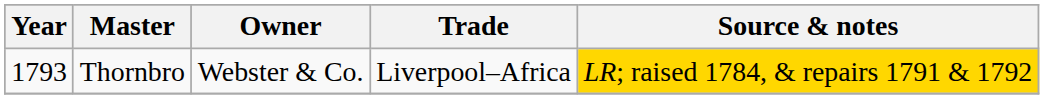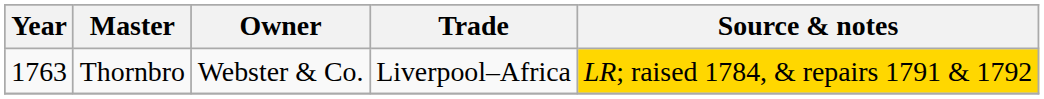Thornbro | Year: 1793 -> 1763
